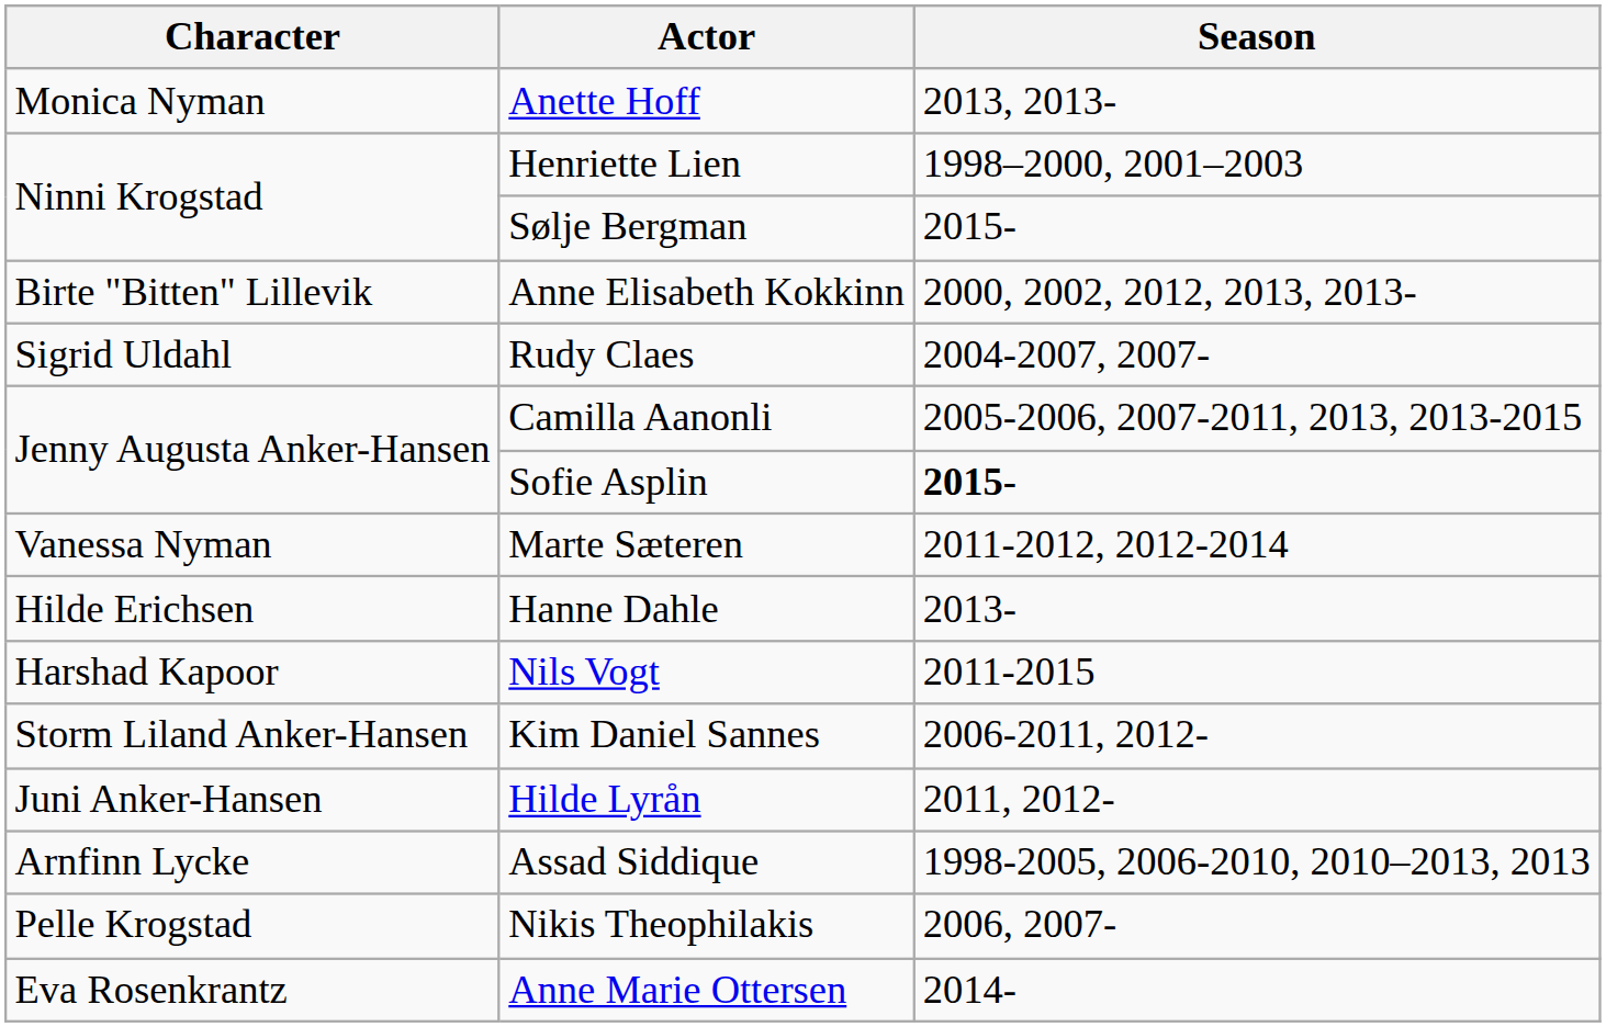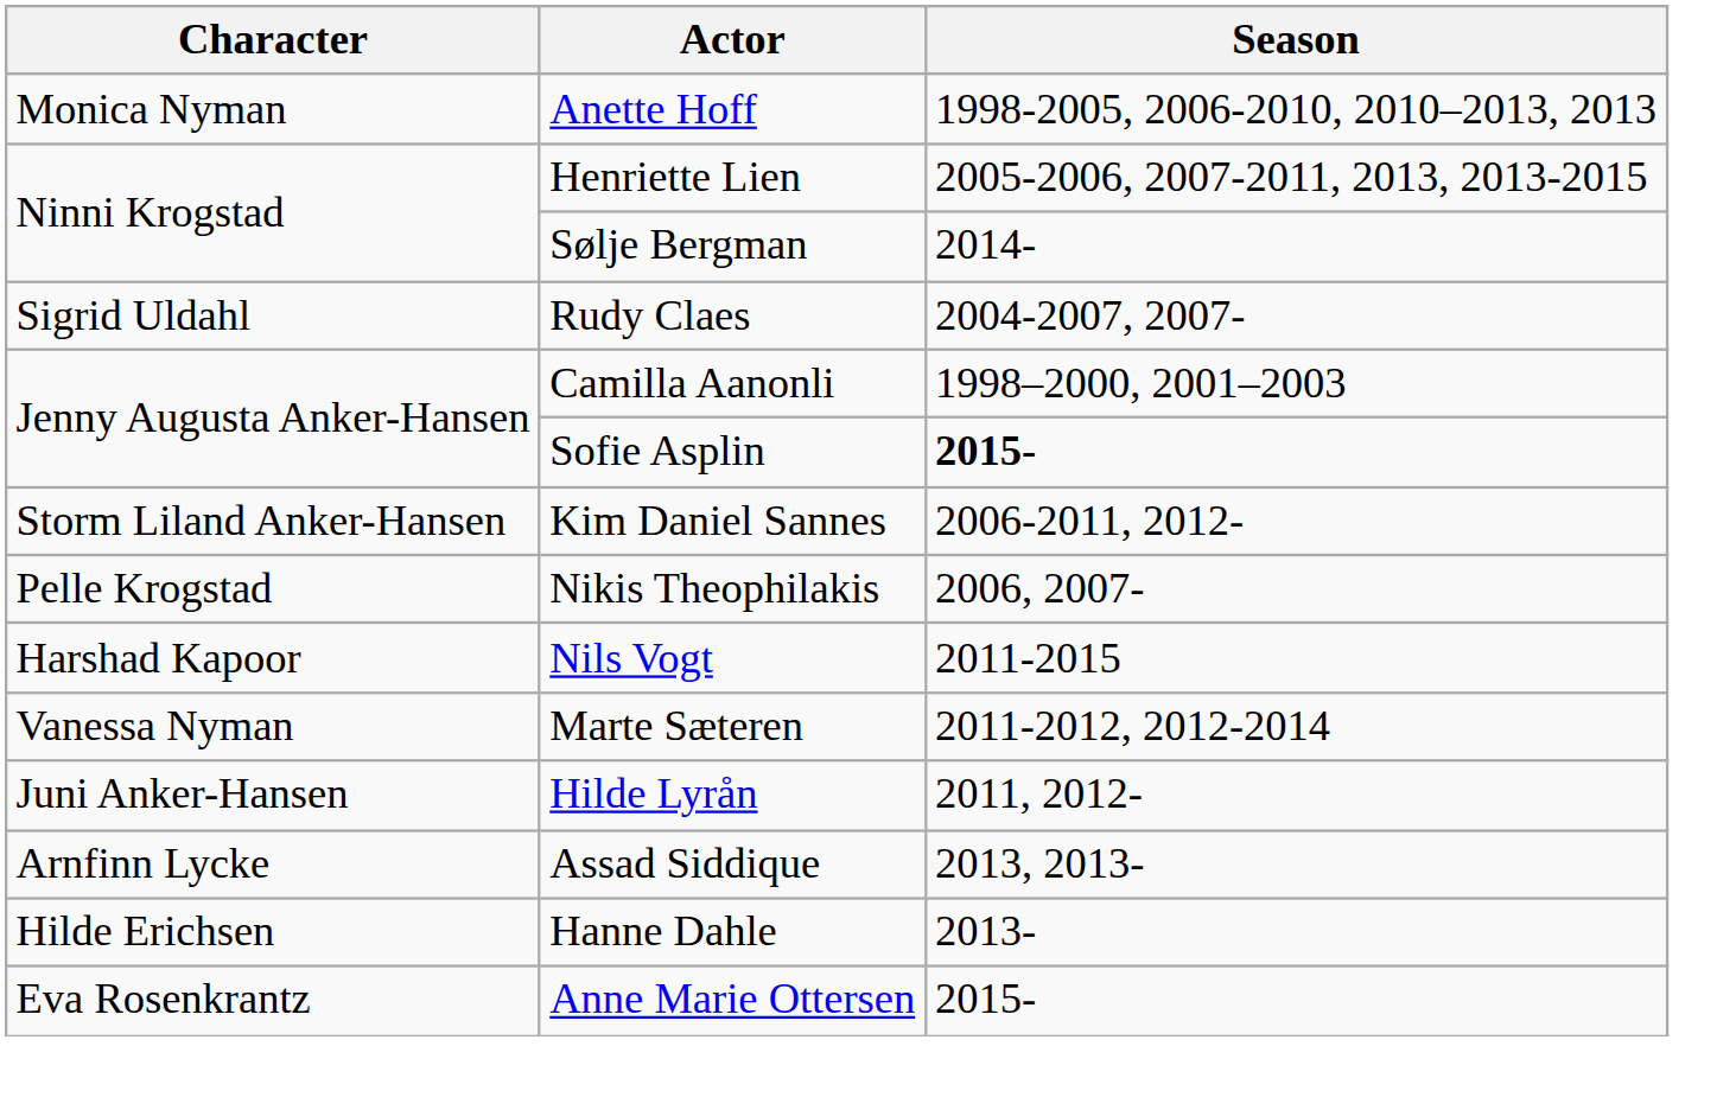Anette Hoff | Season: 2013, 2013- -> 1998-2005, 2006-2010, 2010–2013, 2013
Henriette Lien | Season: 1998–2000, 2001–2003 -> 2005-2006, 2007-2011, 2013, 2013-2015
Sølje Bergman | Season: 2015- -> 2014-
- row: Birte "Bitten" Lillevik | Anne Elisabeth Kokkinn | 2000, 2002, 2012, 2013, 2013-
Camilla Aanonli | Season: 2005-2006, 2007-2011, 2013, 2013-2015 -> 1998–2000, 2001–2003
rows swapped: Kim Daniel Sannes <-> Marte Sæteren
rows swapped: Nikis Theophilakis <-> Hanne Dahle
Assad Siddique | Season: 1998-2005, 2006-2010, 2010–2013, 2013 -> 2013, 2013-
Anne Marie Ottersen | Season: 2014- -> 2015-
